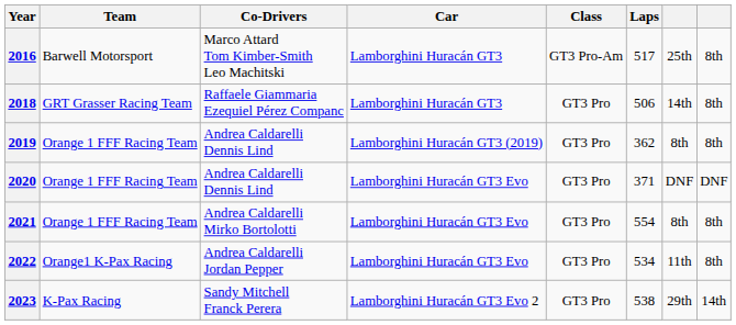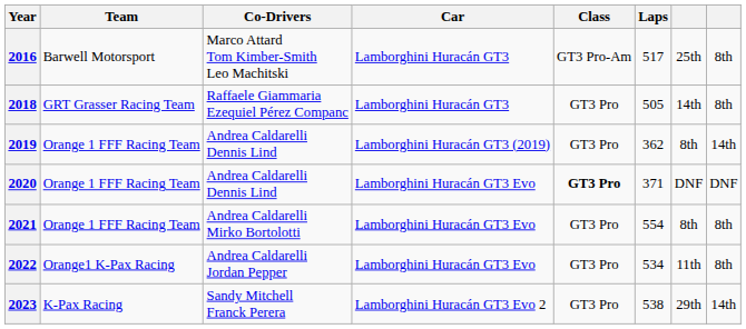2018 | Laps: 506 -> 505
2019 | column 8: 8th -> 14th
2020 | Class: normal -> bold
